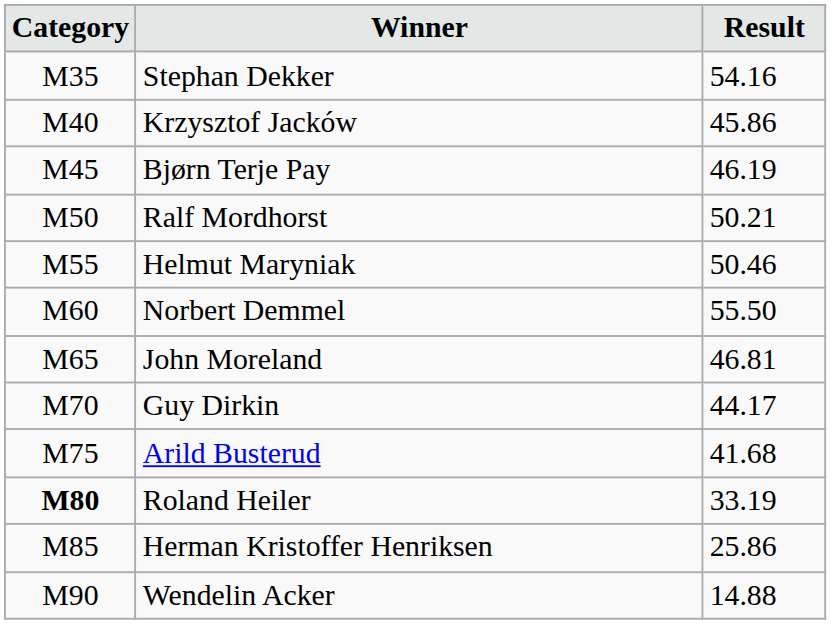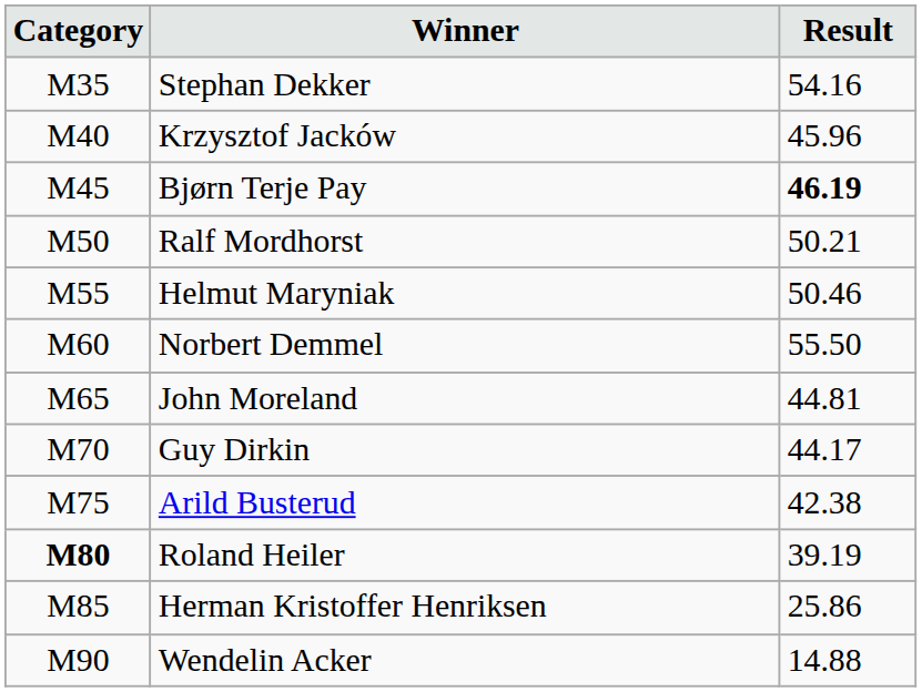Krzysztof Jacków | Result: 45.86 -> 45.96
Bjørn Terje Pay | Result: normal -> bold
John Moreland | Result: 46.81 -> 44.81
Arild Busterud | Result: 41.68 -> 42.38
Roland Heiler | Result: 33.19 -> 39.19
